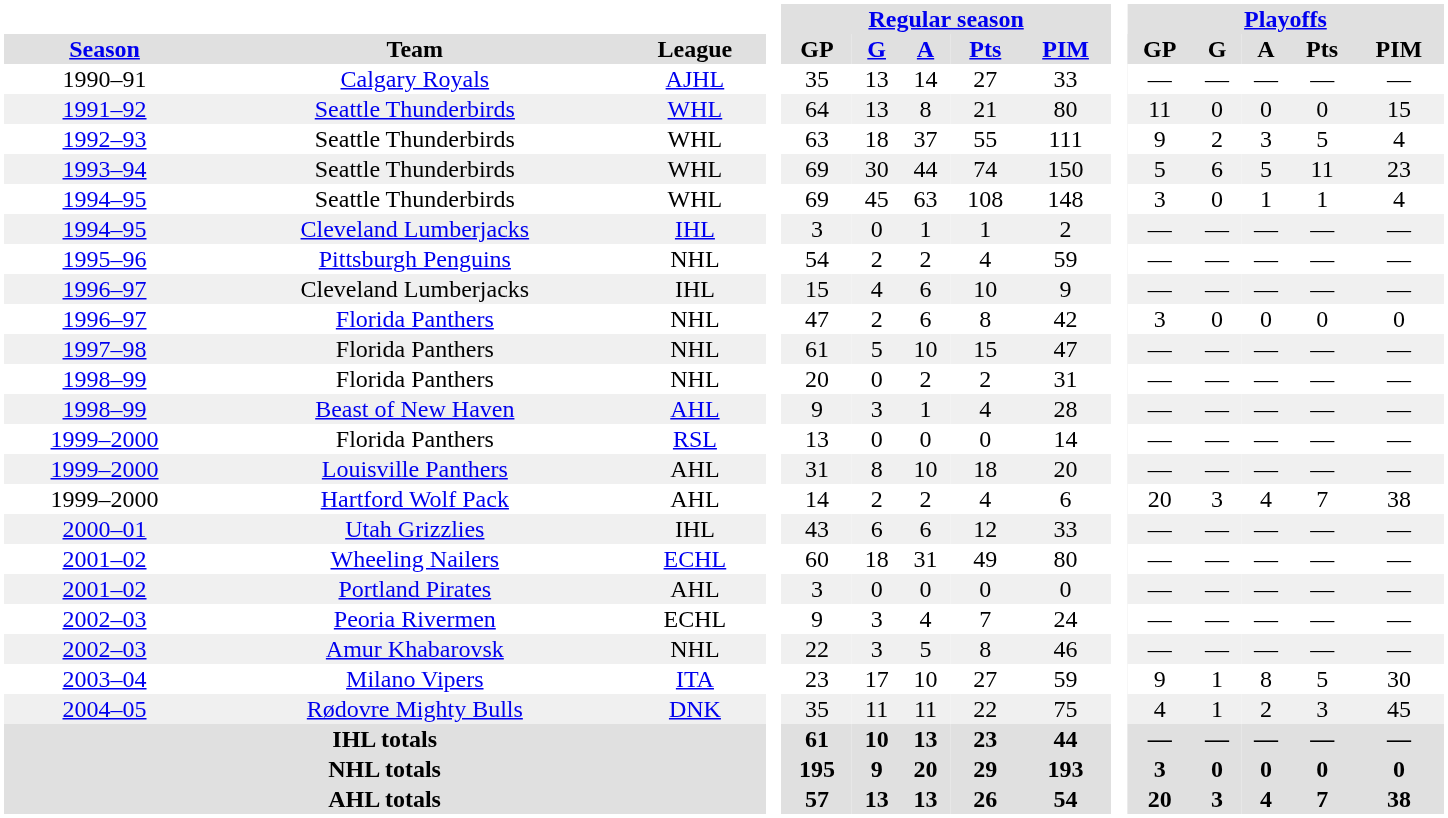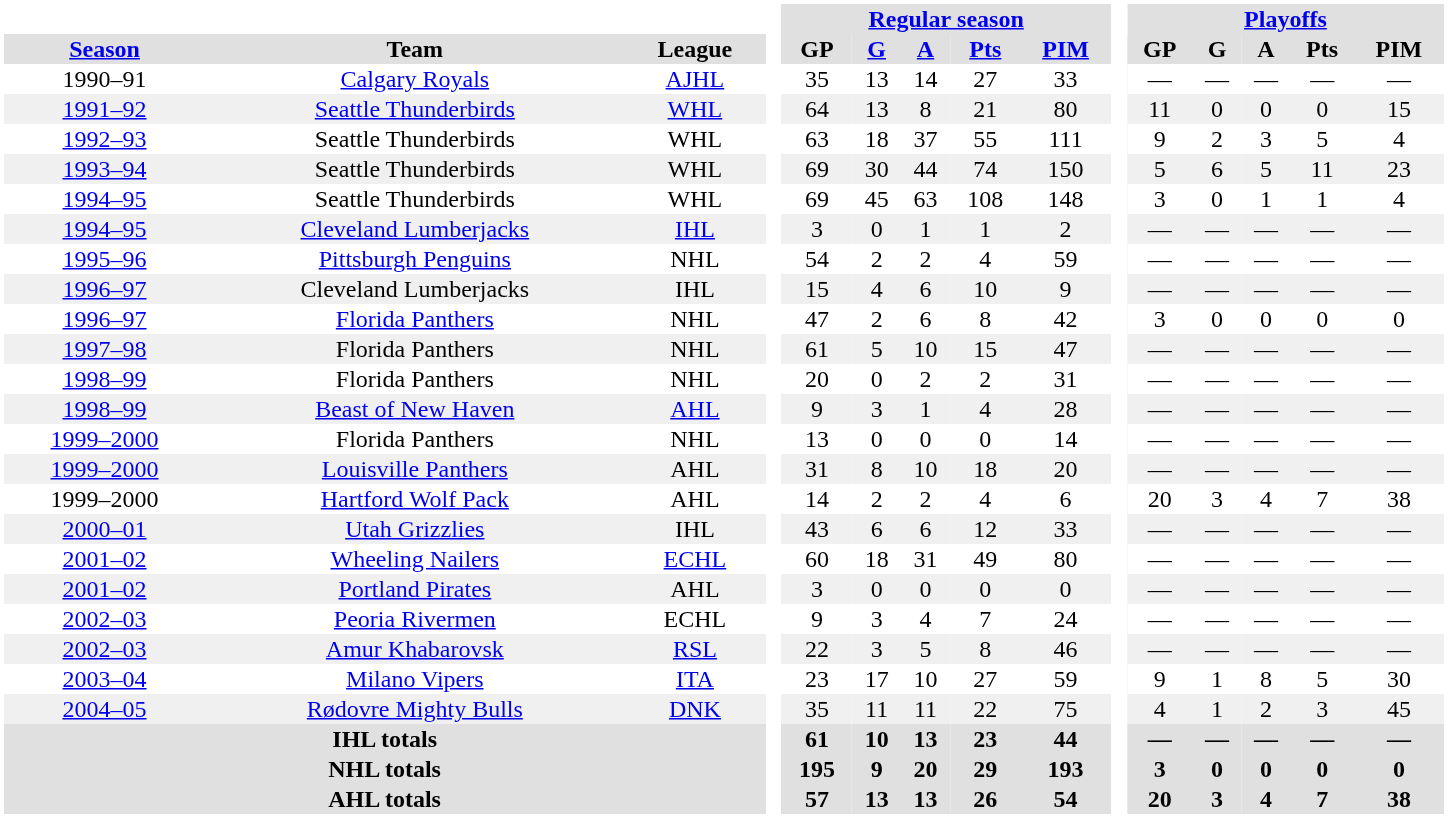1999–2000 / Florida Panthers | League: RSL -> NHL
2002–03 / Amur Khabarovsk | League: NHL -> RSL
